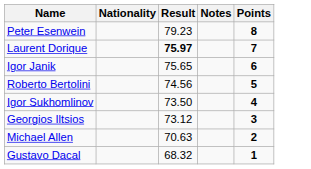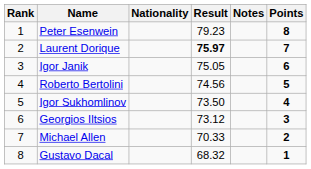+ column: Rank | 1 | 2 | 3 | 4 | 5 | 6 | 7 | 8
Igor Janik | Result: 75.65 -> 75.05
Michael Allen | Result: 70.63 -> 70.33
